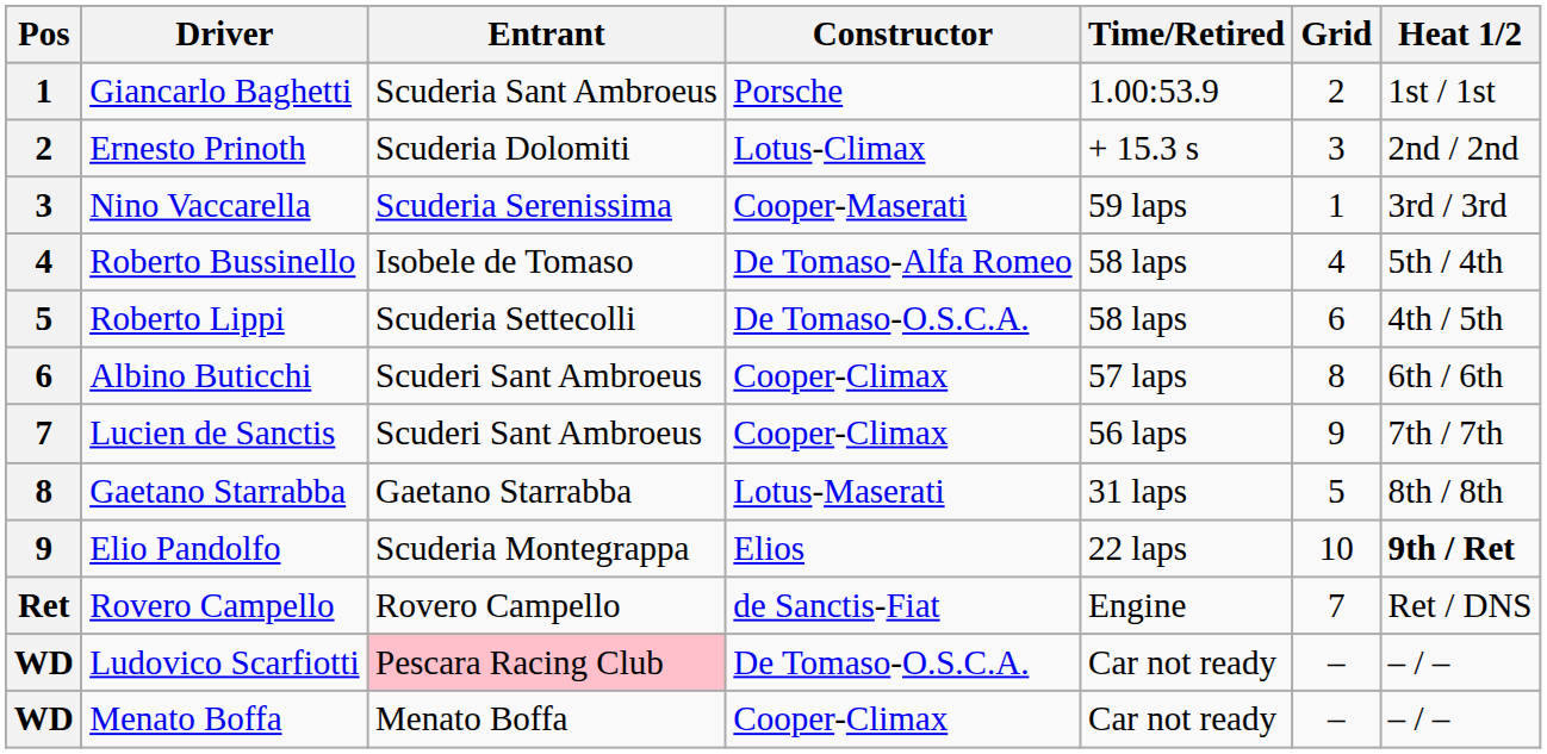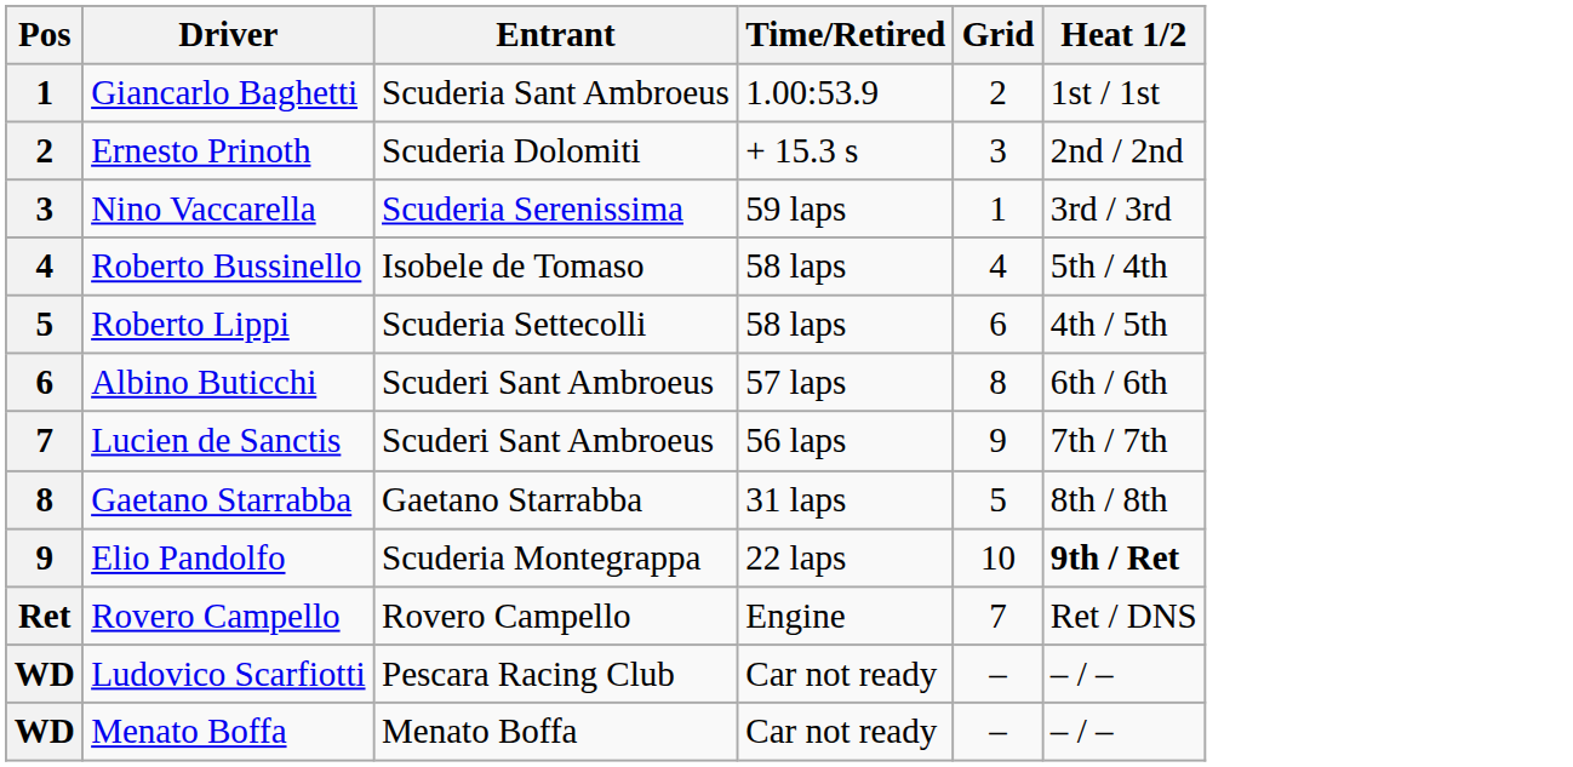- column: Constructor | Porsche | Lotus-Climax | Cooper-Maserati | De Tomaso-Alfa Romeo | De Tomaso-O.S.C.A. | Cooper-Climax | Cooper-Climax | Lotus-Maserati | Elios | de Sanctis-Fiat | De Tomaso-O.S.C.A. | Cooper-Climax
Ludovico Scarfiotti | Entrant: pink background -> no background
